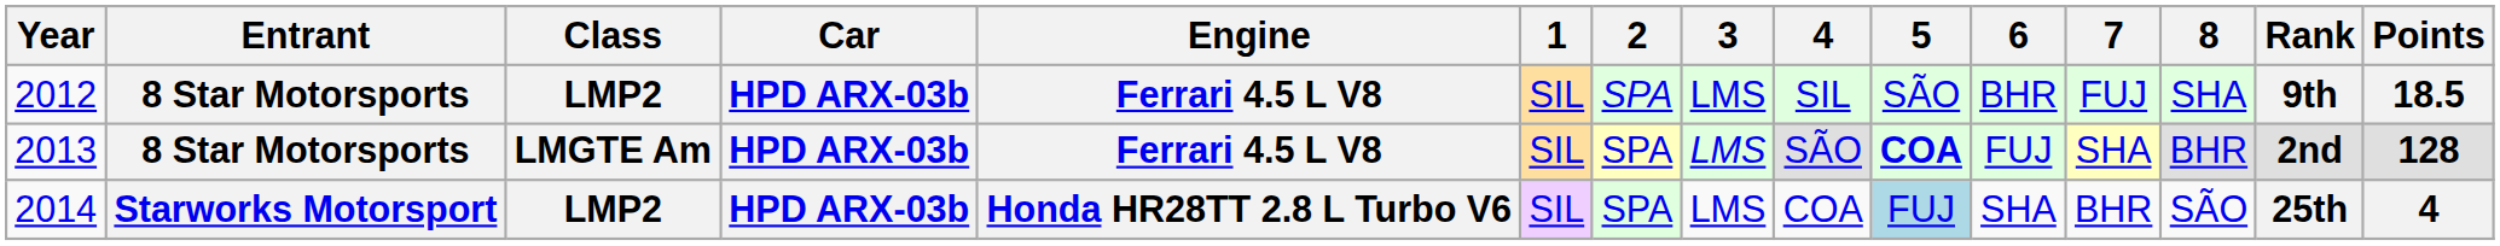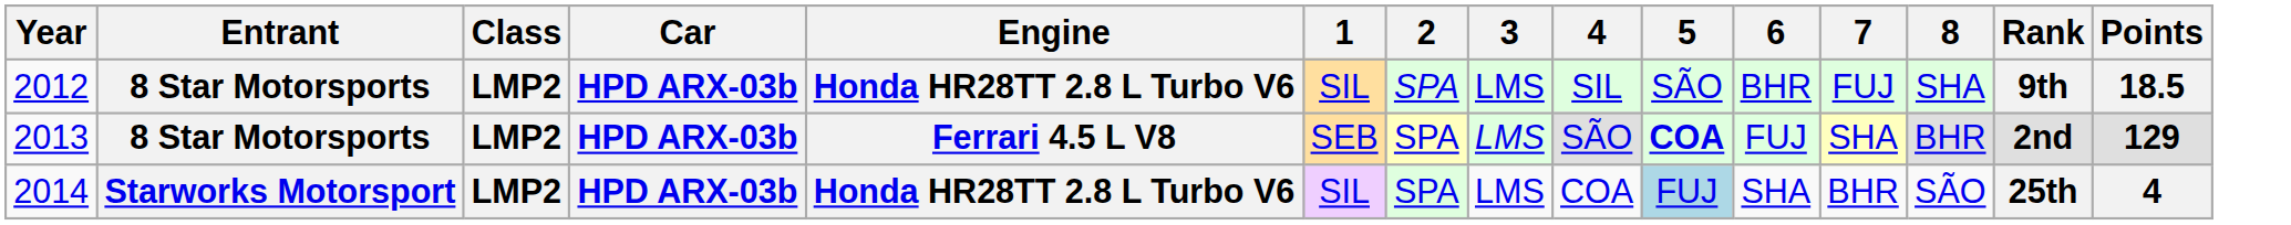2012 | Engine: Ferrari 4.5 L V8 -> Honda HR28TT 2.8 L Turbo V6
2013 | Class: LMGTE Am -> LMP2
2013 | 1: SIL -> SEB
2013 | Points: 128 -> 129
